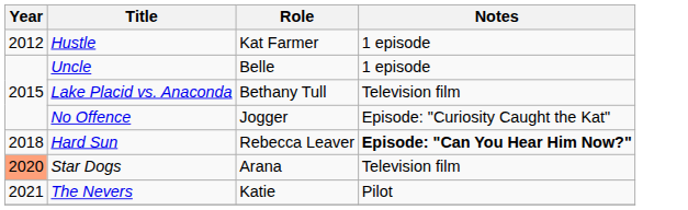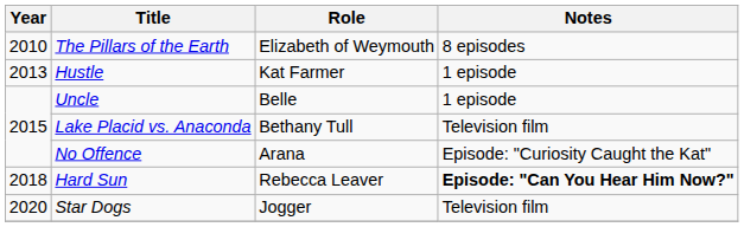+ row: 2010 | The Pillars of the Earth | Elizabeth of Weymouth | 8 episodes
Hustle | Year: 2012 -> 2013
No Offence | Role: Jogger -> Arana
Star Dogs | Year: lightsalmon background -> no background
Star Dogs | Role: Arana -> Jogger
- row: 2021 | The Nevers | Katie | Pilot
